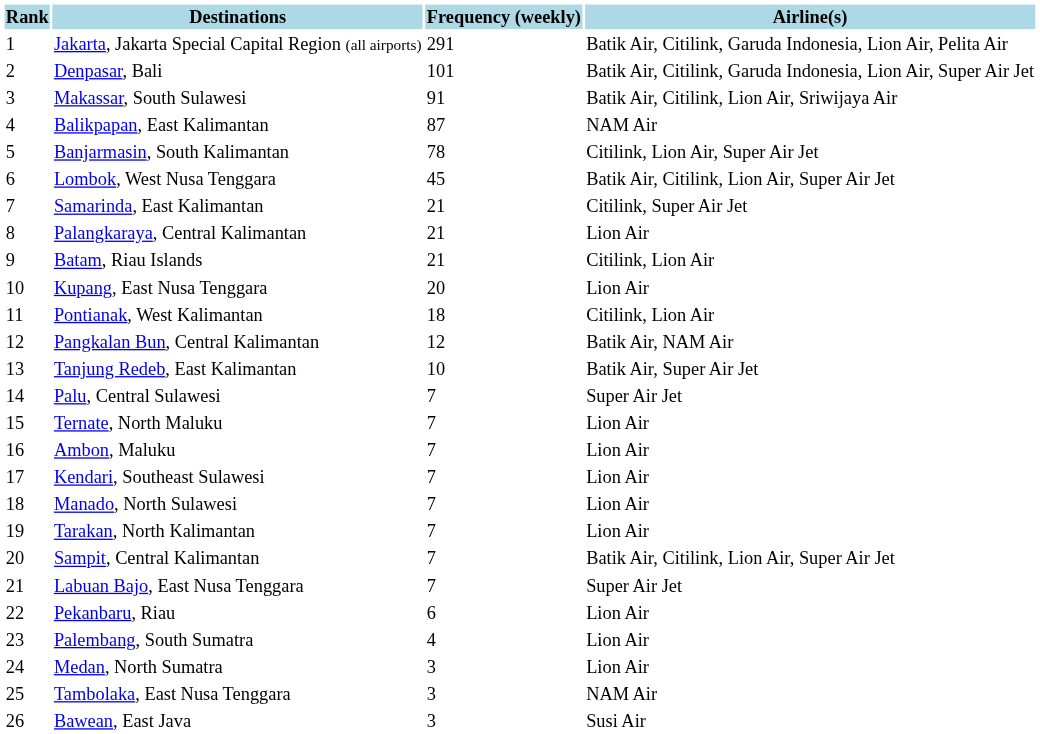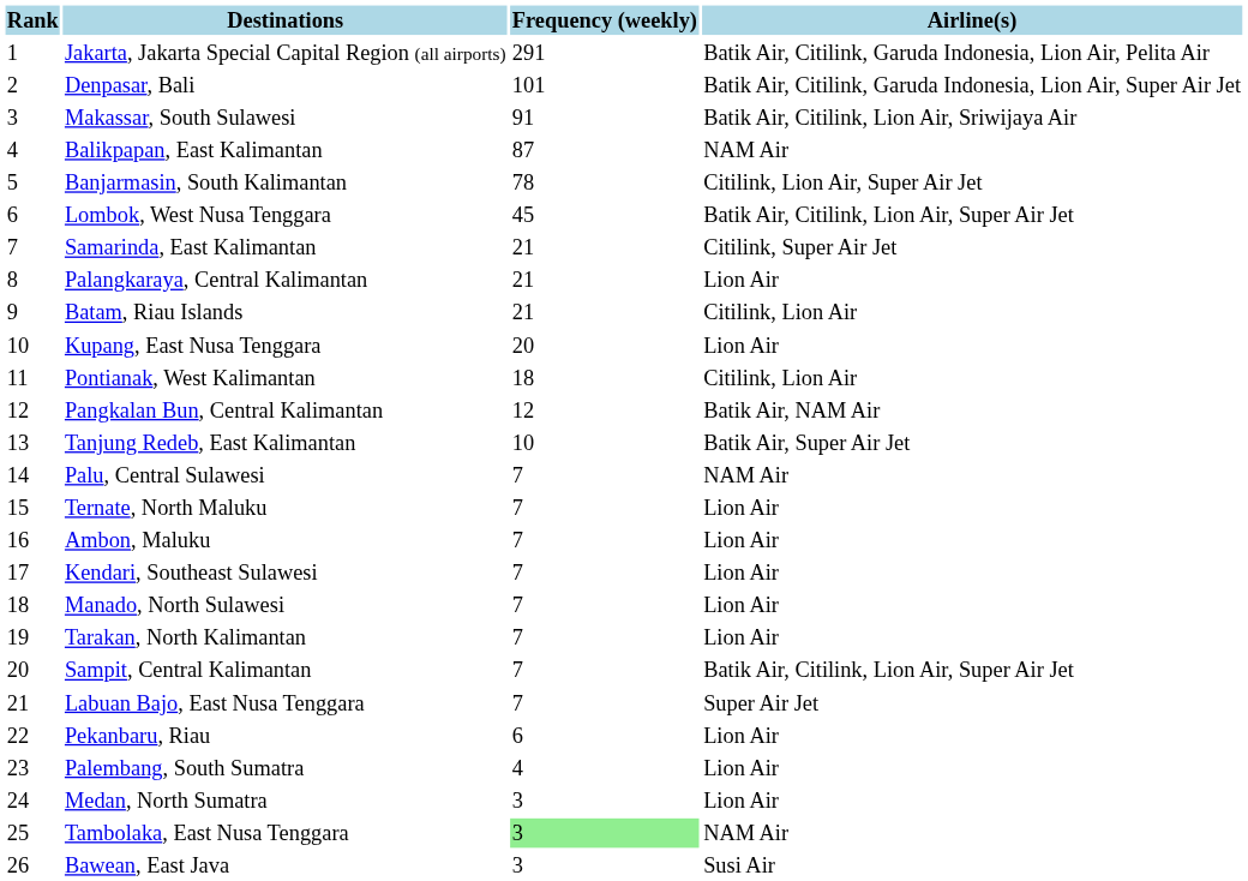Palu, Central Sulawesi | Airline(s): Super Air Jet -> NAM Air
Tambolaka, East Nusa Tenggara | Frequency (weekly): no background -> lightgreen background
